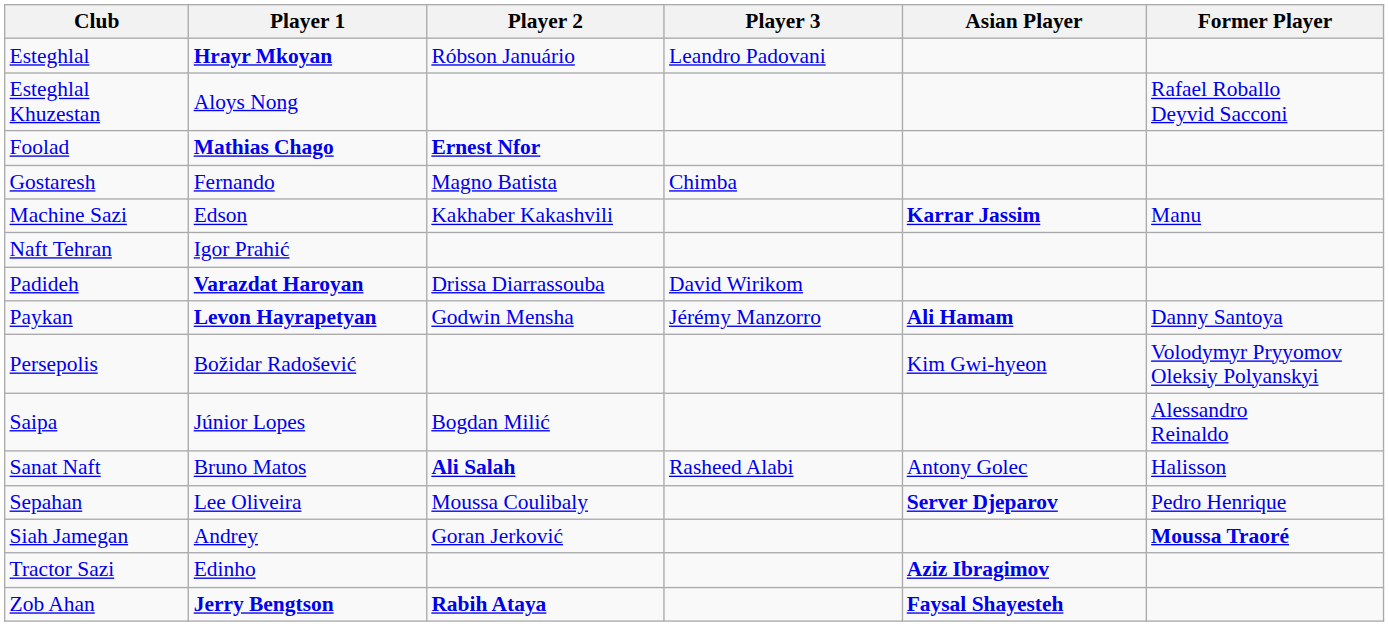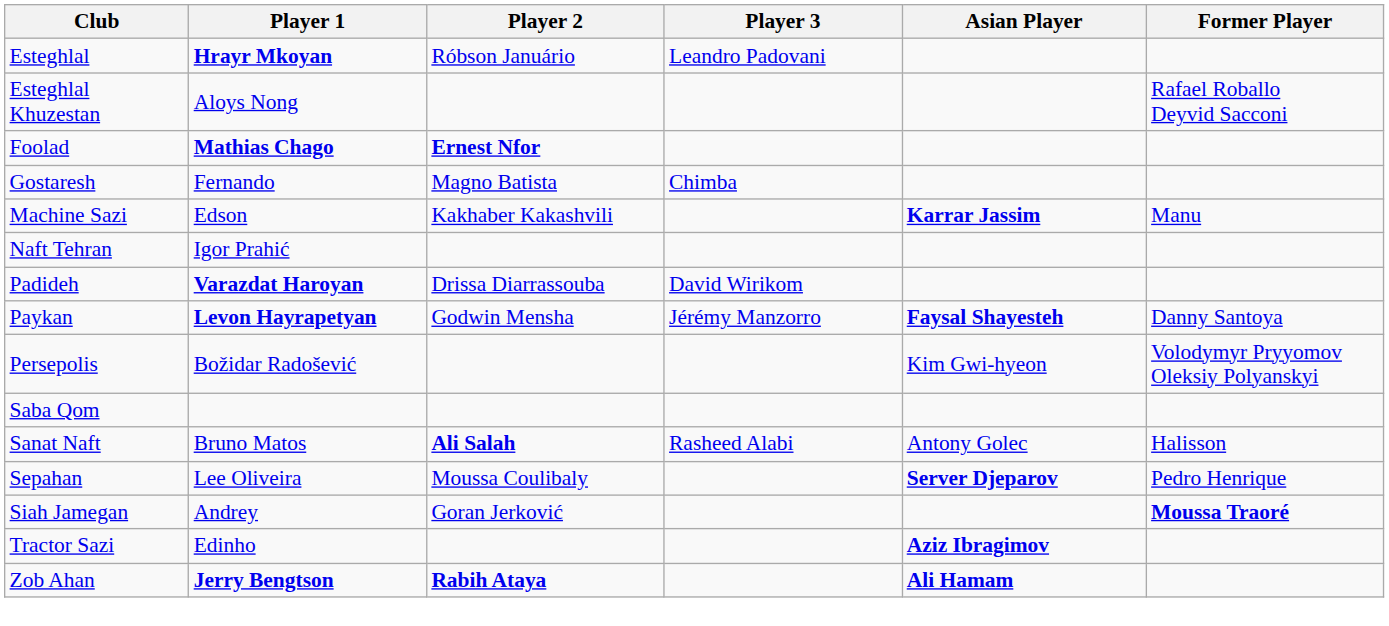Paykan | Asian Player: Ali Hamam -> Faysal Shayesteh
+ row: Saba Qom
- row: Saipa | Júnior Lopes | Bogdan Milić | Alessandro Reinaldo
Zob Ahan | Asian Player: Faysal Shayesteh -> Ali Hamam
